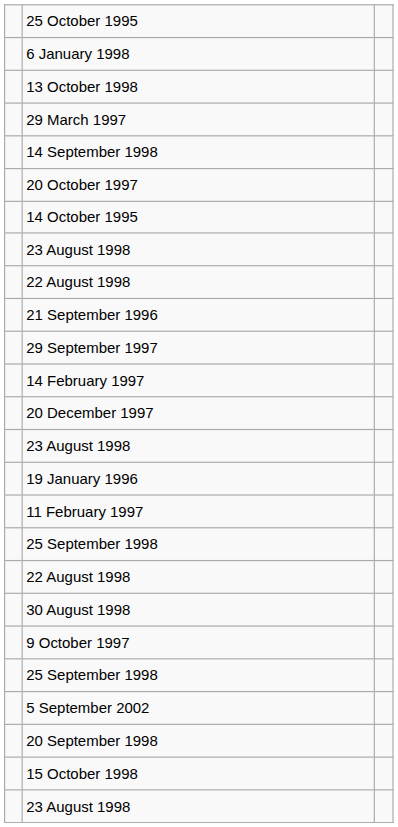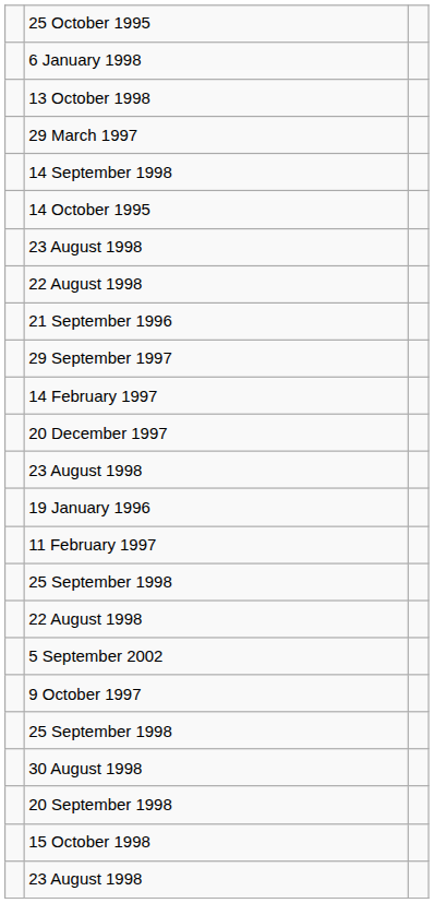- row: 20 October 1997
rows swapped: 5 September 2002 <-> 30 August 1998
